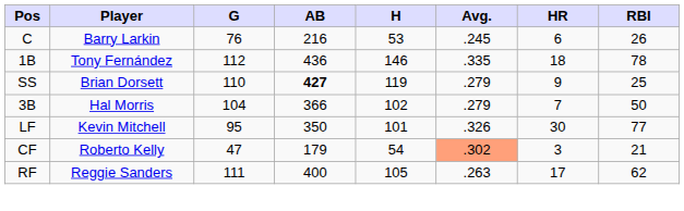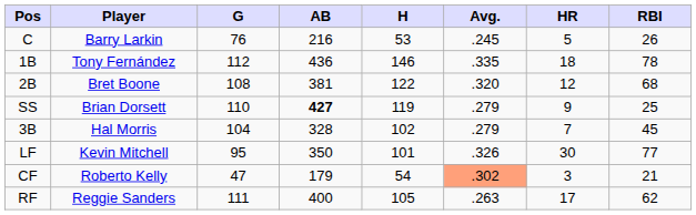C | HR: 6 -> 5
+ row: 2B | Bret Boone | 108 | 381 | 122 | .320 | 12 | 68
3B | AB: 366 -> 328
3B | RBI: 50 -> 45
